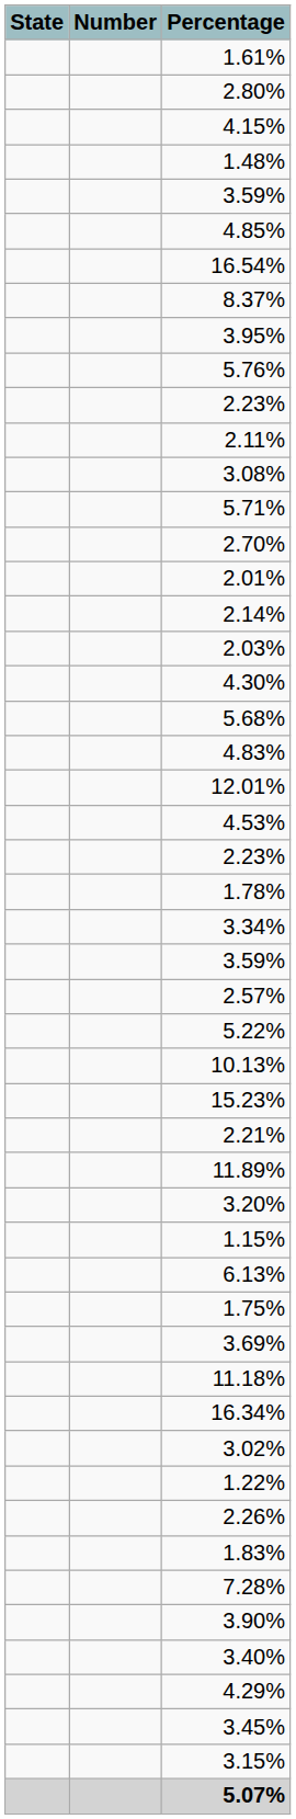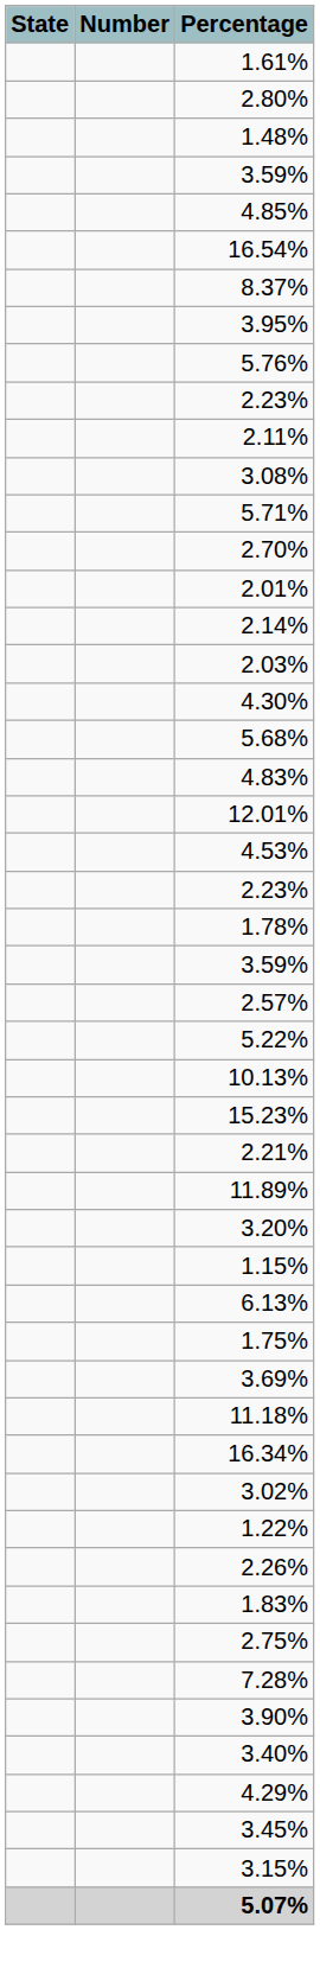- row: 4.15%
- row: 3.34%
+ row: 2.75%
